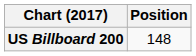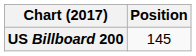US Billboard 200 | Position: 148 -> 145
